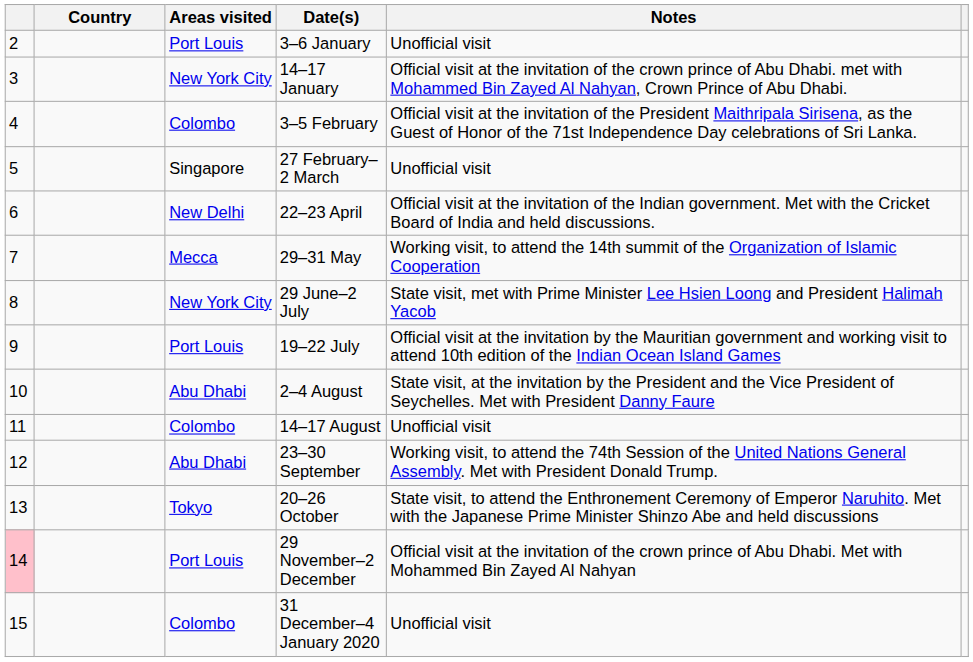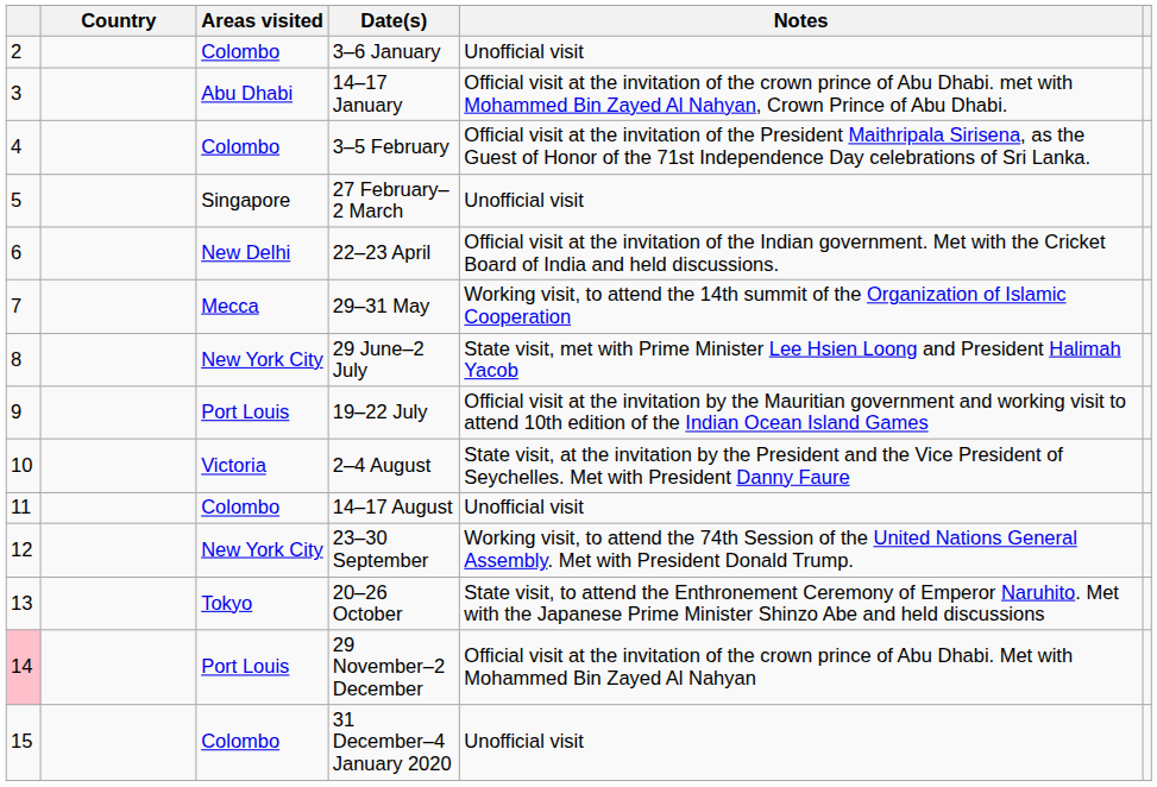3–6 January | Areas visited: Port Louis -> Colombo
14–17 January | Areas visited: New York City -> Abu Dhabi
2–4 August | Areas visited: Abu Dhabi -> Victoria
23–30 September | Areas visited: Abu Dhabi -> New York City
